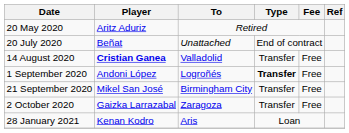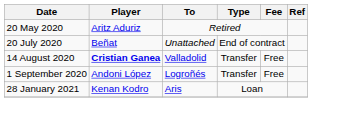1 September 2020 | Type: bold -> normal
- row: 21 September 2020 | Mikel San José | Birmingham City | Transfer | Free
- row: 2 October 2020 | Gaizka Larrazabal | Zaragoza | Transfer | Free
